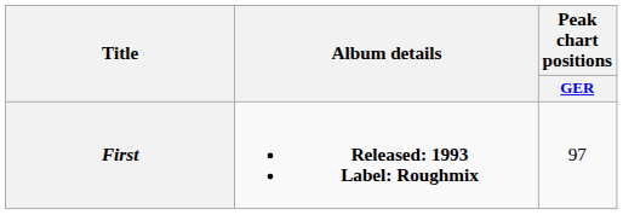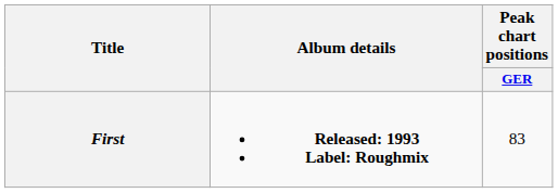First | Peak chart positions / GER: 97 -> 83
